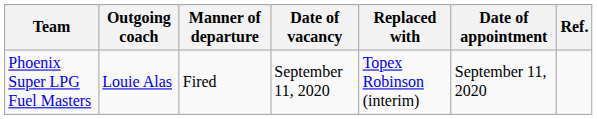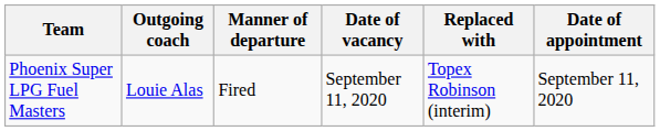- column: Ref.
